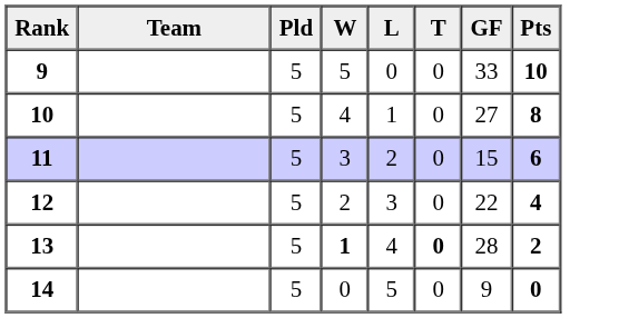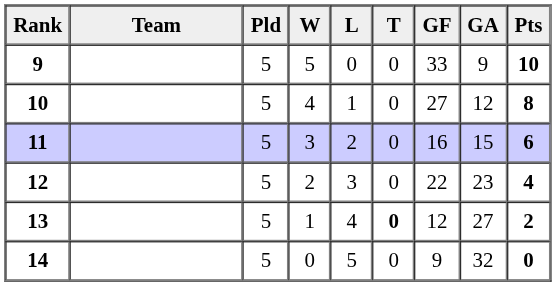+ column: GA | 9 | 12 | 15 | 23 | 27 | 32
11 | GF: 15 -> 16
13 | W: bold -> normal
13 | GF: 28 -> 12
